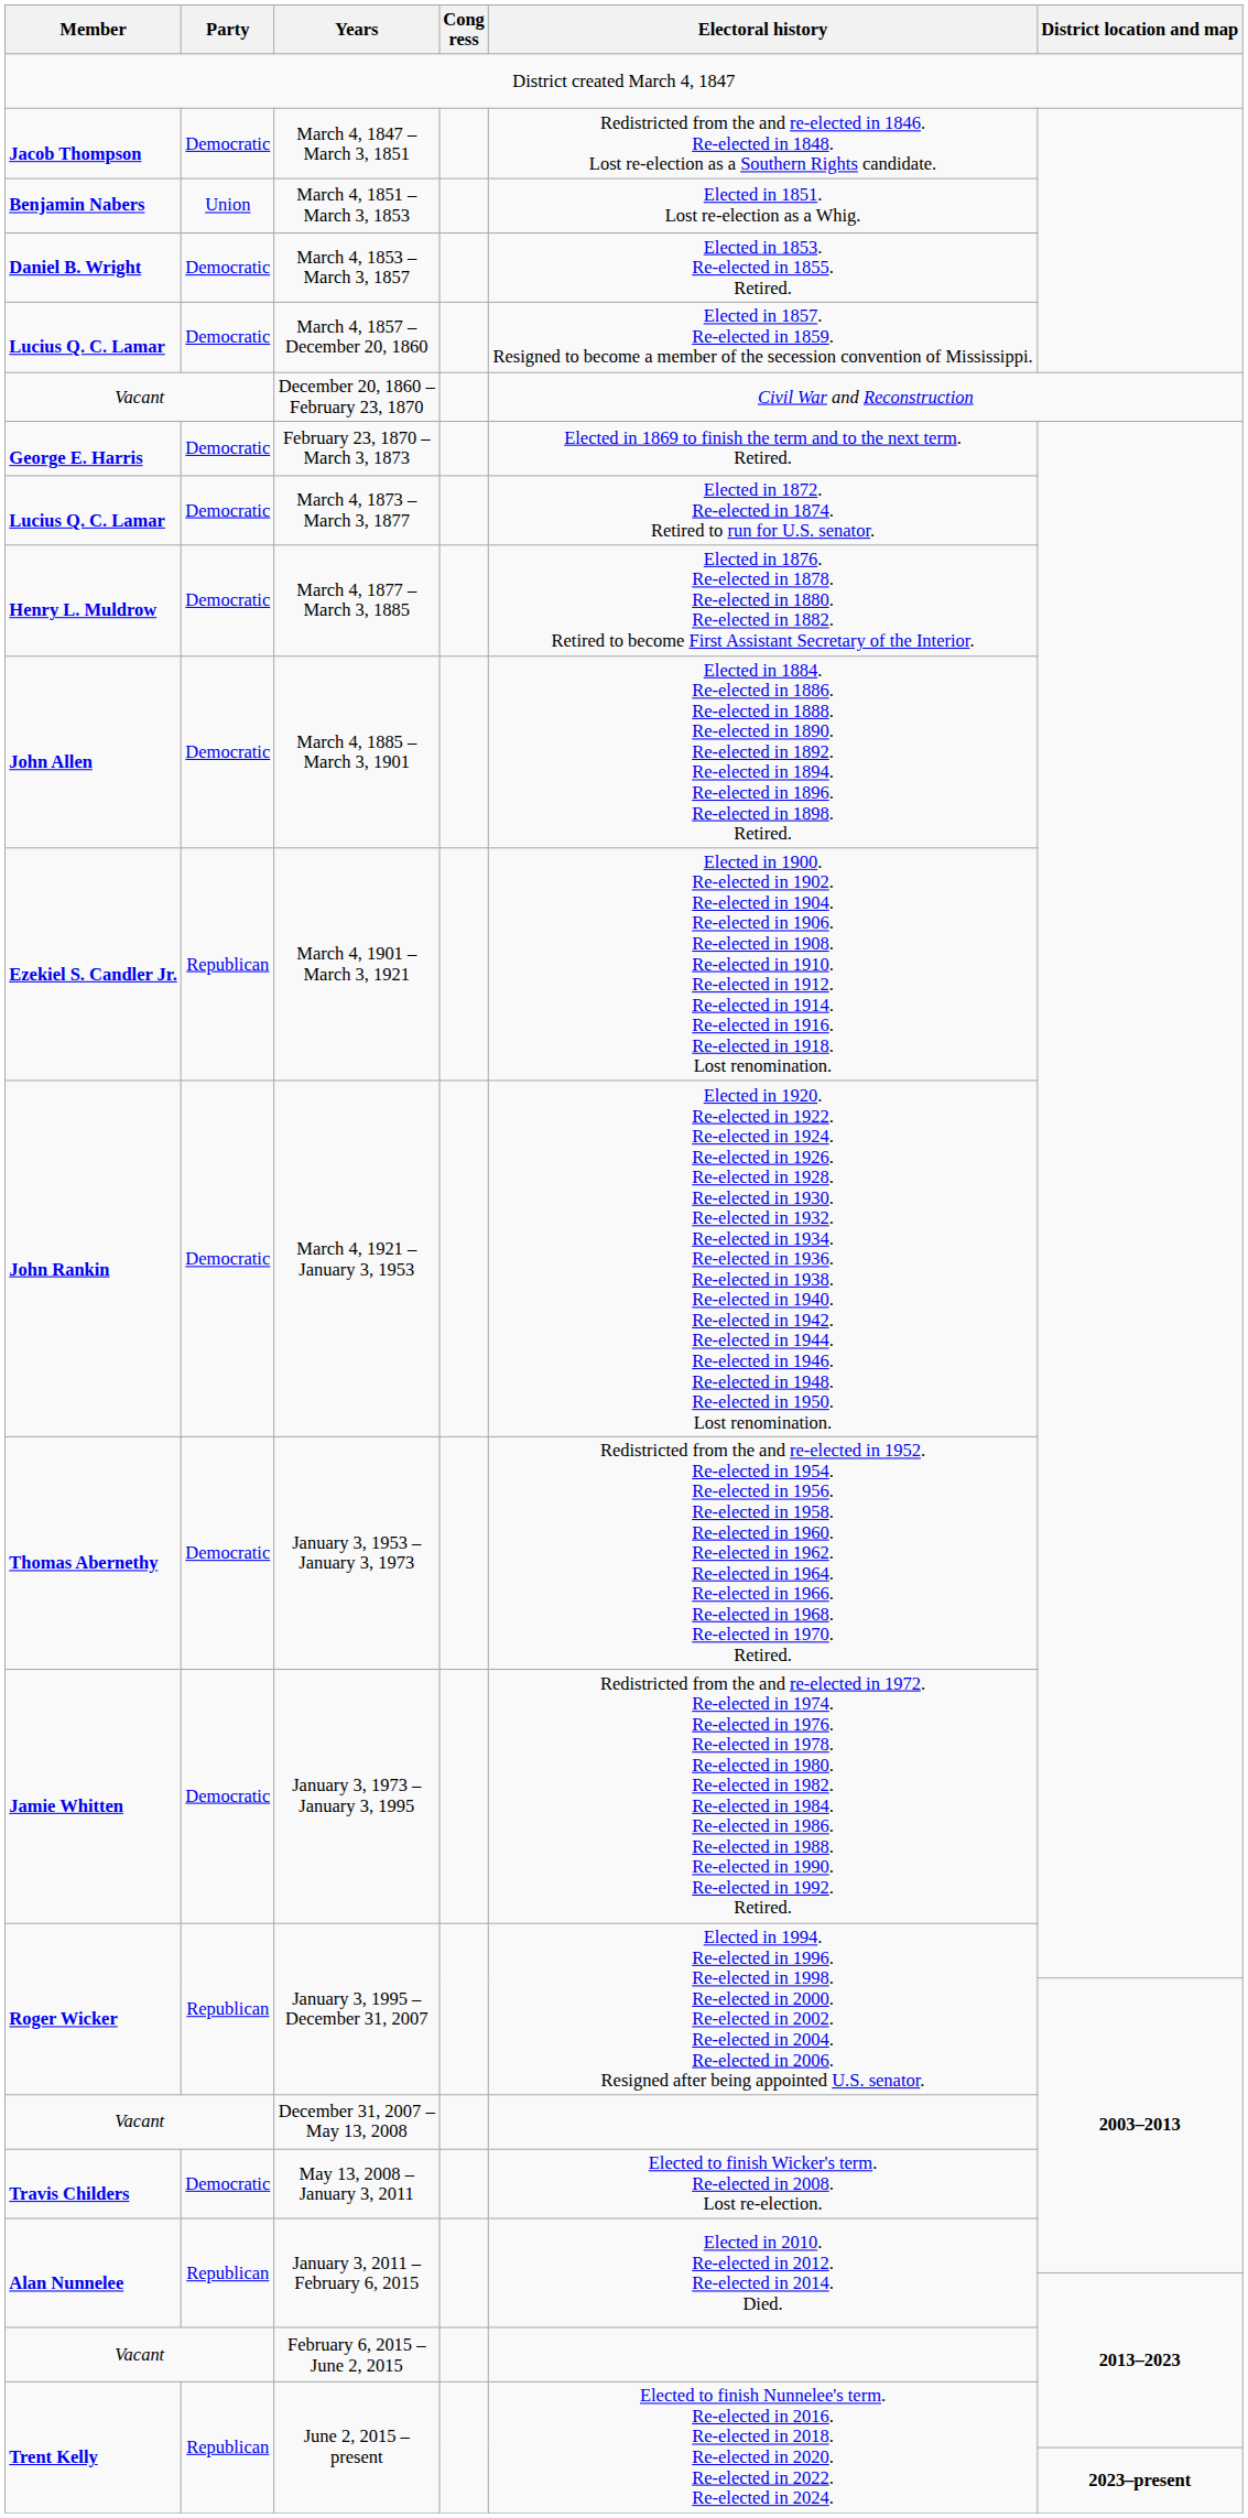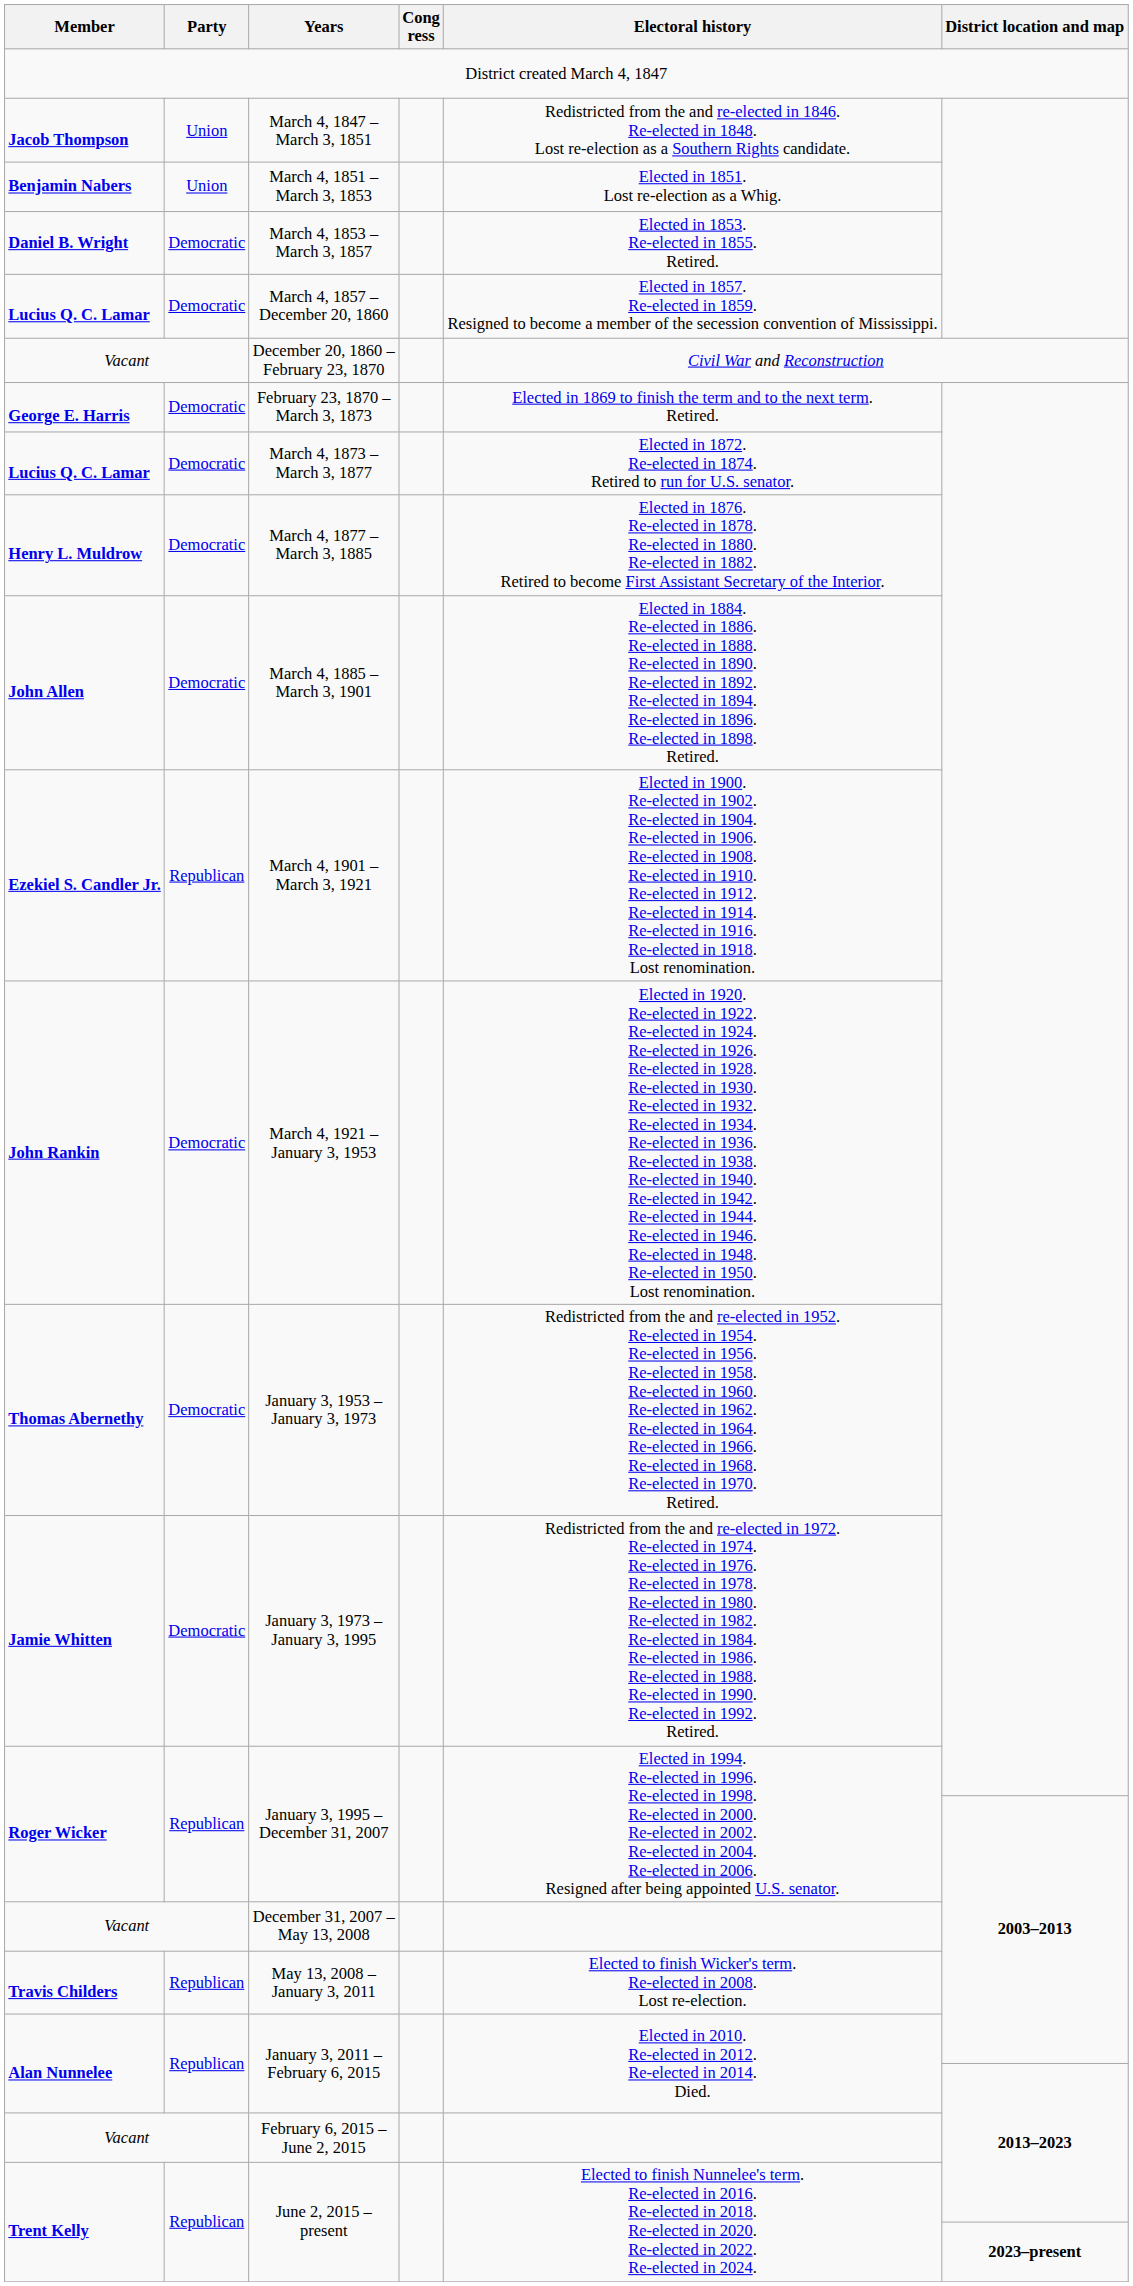March 4, 1847 – March 3, 1851 | Party: Democratic -> Union
May 13, 2008 – January 3, 2011 | Party: Democratic -> Republican
